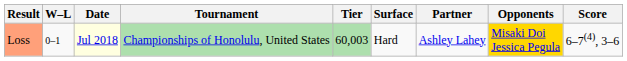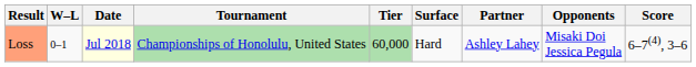Loss | Tier: 60,003 -> 60,000
Loss | Opponents: gold background -> no background
